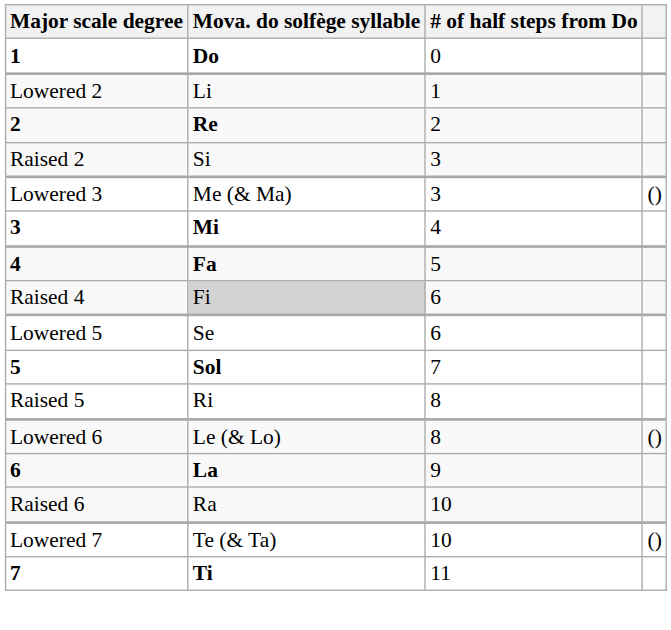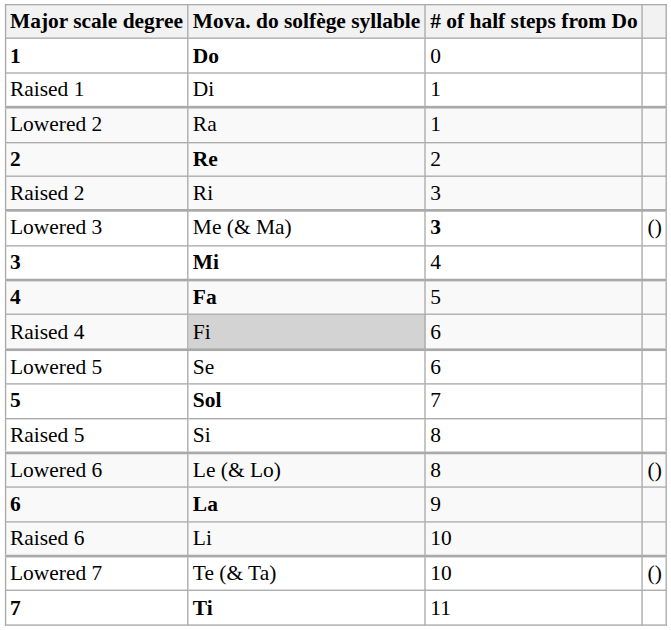+ row: Raised 1 | Di | 1
Lowered 2 | Mova. do solfège syllable: Li -> Ra
Raised 2 | Mova. do solfège syllable: Si -> Ri
Lowered 3 | # of half steps from Do: normal -> bold
Raised 5 | Mova. do solfège syllable: Ri -> Si
Raised 6 | Mova. do solfège syllable: Ra -> Li
